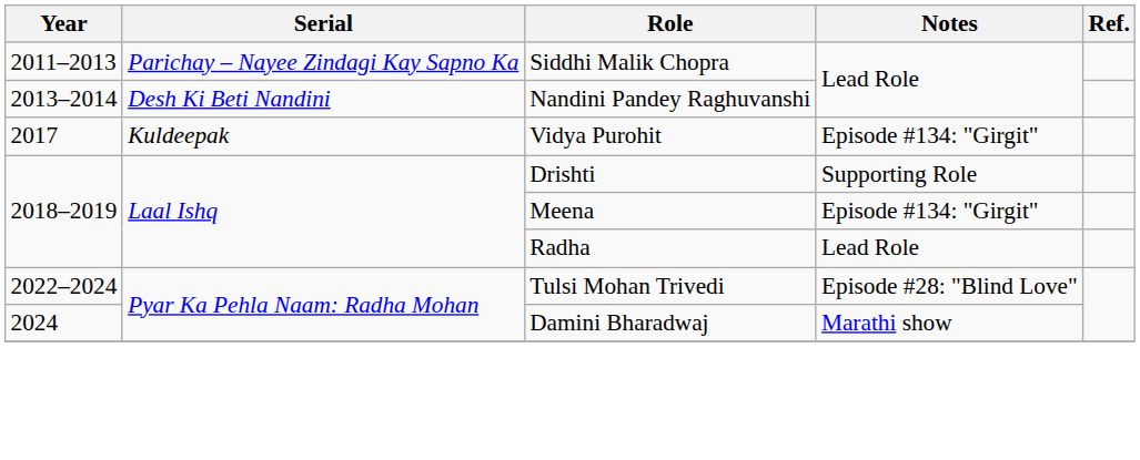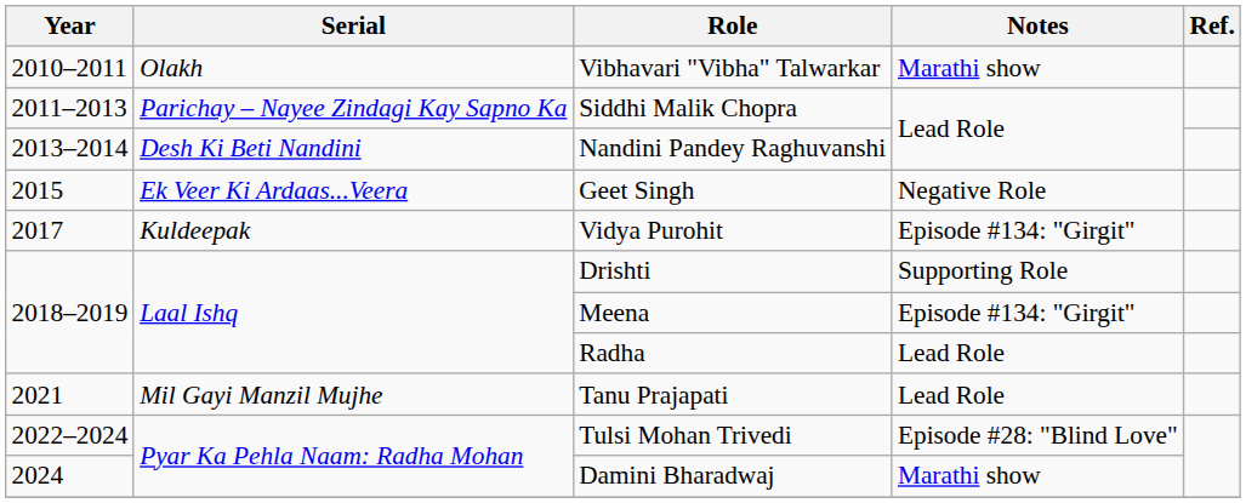+ row: 2010–2011 | Olakh | Vibhavari "Vibha" Talwarkar | Marathi show
+ row: 2015 | Ek Veer Ki Ardaas...Veera | Geet Singh | Negative Role
+ row: 2021 | Mil Gayi Manzil Mujhe | Tanu Prajapati | Lead Role
